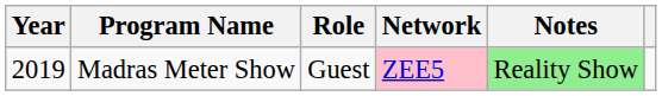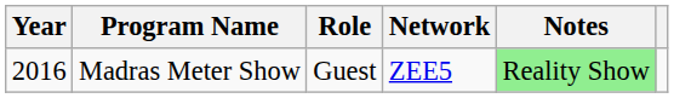Madras Meter Show | Year: 2019 -> 2016
Madras Meter Show | Network: pink background -> no background
